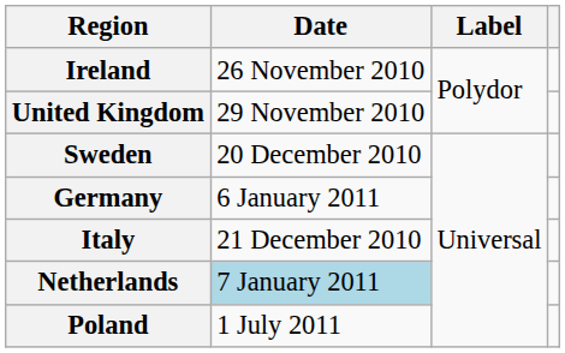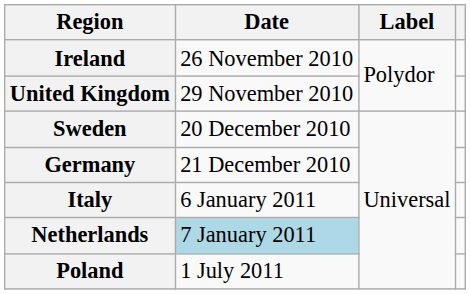Germany | Date: 6 January 2011 -> 21 December 2010
Italy | Date: 21 December 2010 -> 6 January 2011
